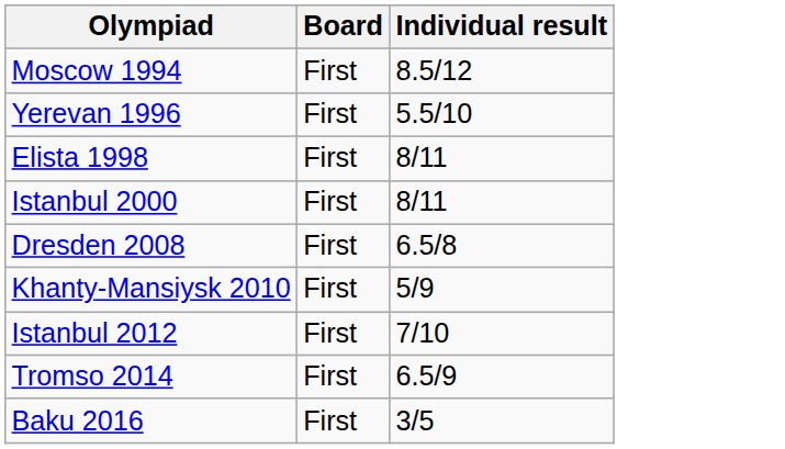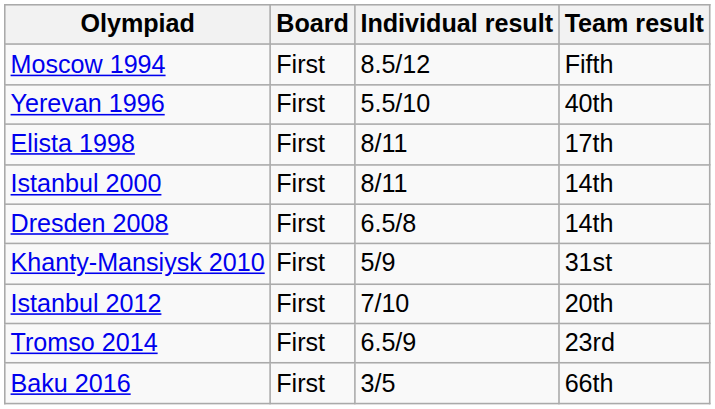+ column: Team result | Fifth | 40th | 17th | 14th | 14th | 31st | 20th | 23rd | 66th
